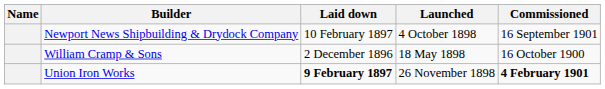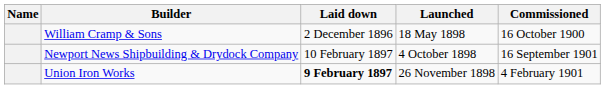rows swapped: Newport News Shipbuilding & Drydock Company <-> William Cramp & Sons
Union Iron Works | Commissioned: bold -> normal
